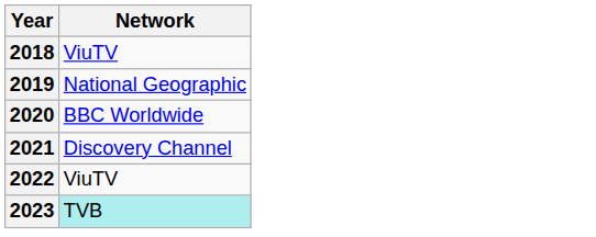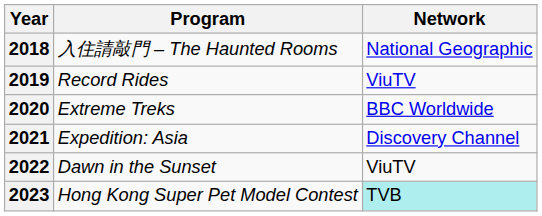+ column: Program | 入住請敲門 – The Haunted Rooms | Record Rides | Extreme Treks | Expedition: Asia | Dawn in the Sunset | Hong Kong Super Pet Model Contest
2018 | Network: ViuTV -> National Geographic
2019 | Network: National Geographic -> ViuTV
